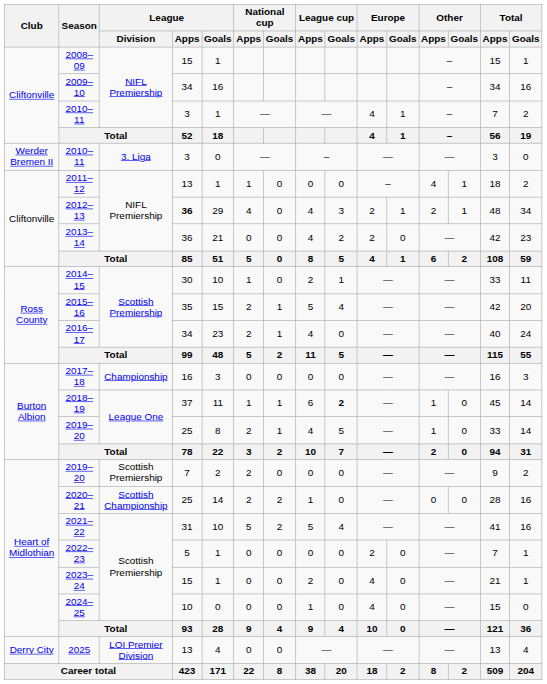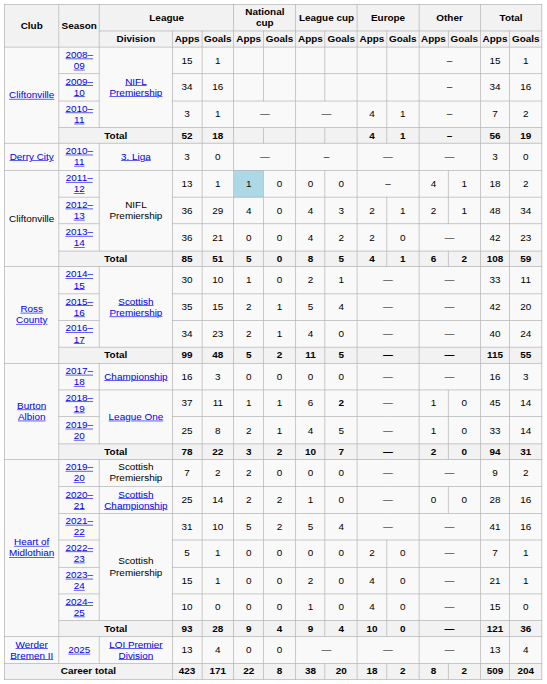2010–11 / 3. Liga | Club: Werder Bremen II -> Derry City
2011–12 | National cup / Apps: no background -> lightblue background
2012–13 | League / Apps: bold -> normal
2025 | Club: Derry City -> Werder Bremen II
